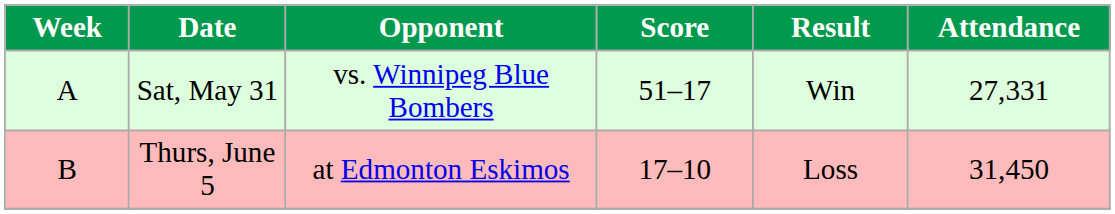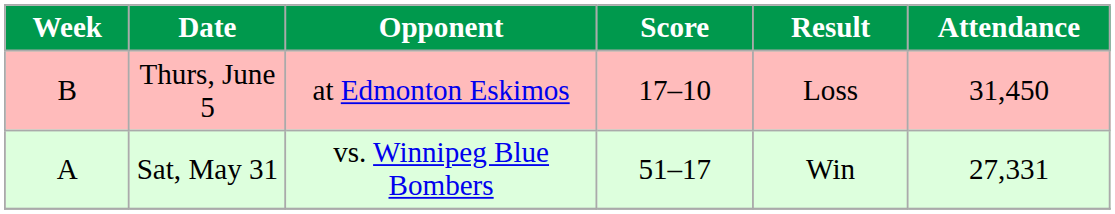rows swapped: Sat, May 31 <-> Thurs, June 5
